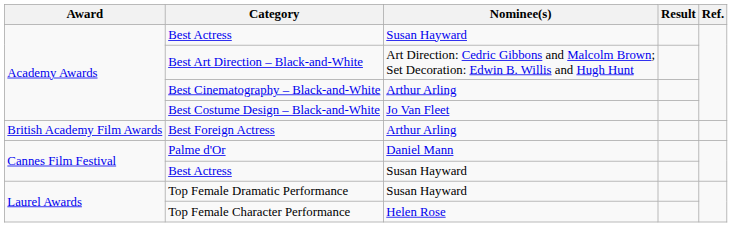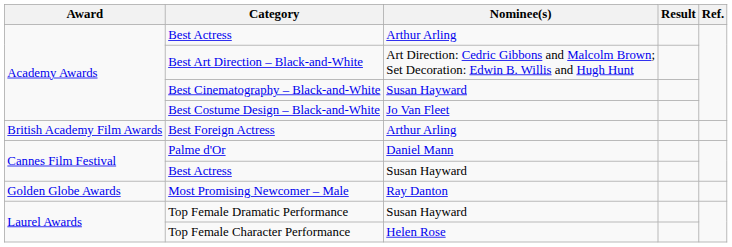Academy Awards / Best Actress | Nominee(s): Susan Hayward -> Arthur Arling
Best Cinematography – Black-and-White | Nominee(s): Arthur Arling -> Susan Hayward
+ row: Golden Globe Awards | Most Promising Newcomer – Male | Ray Danton
